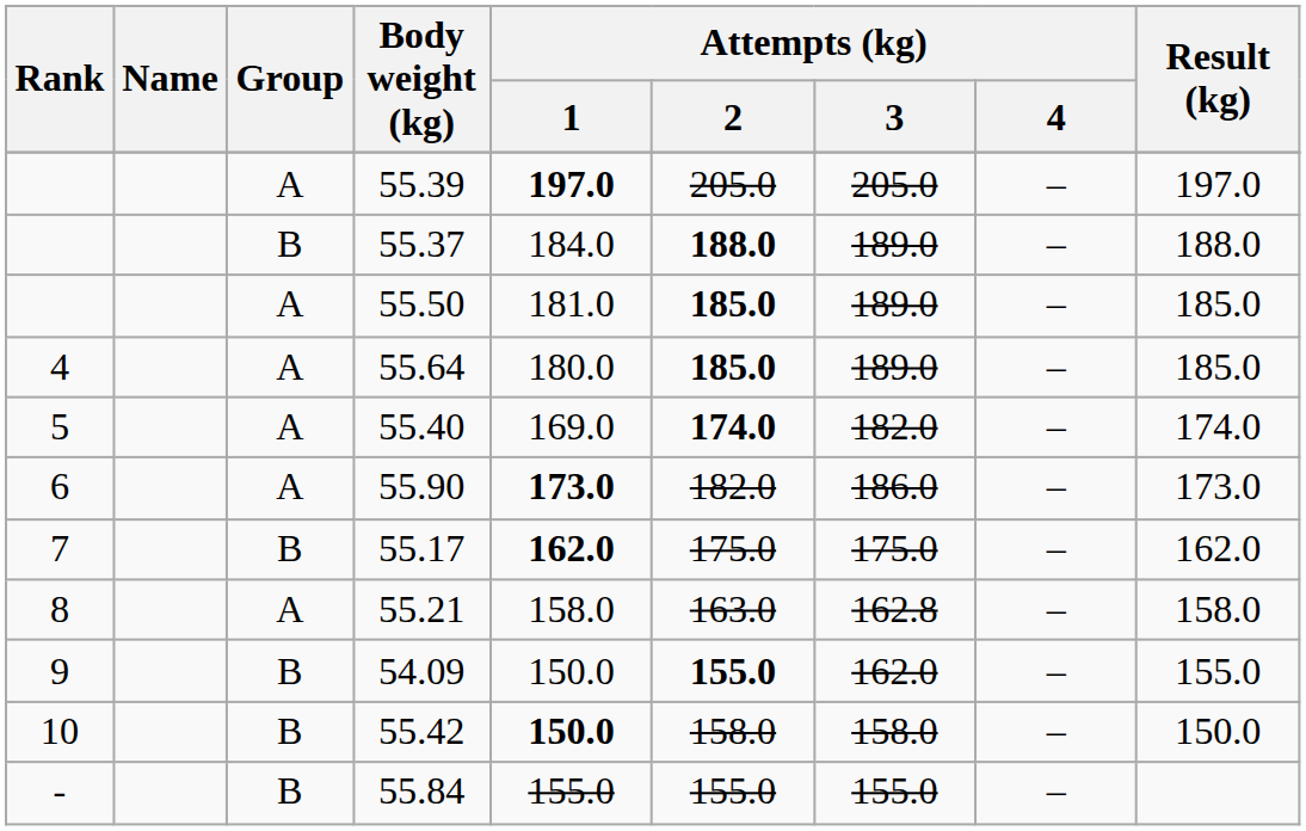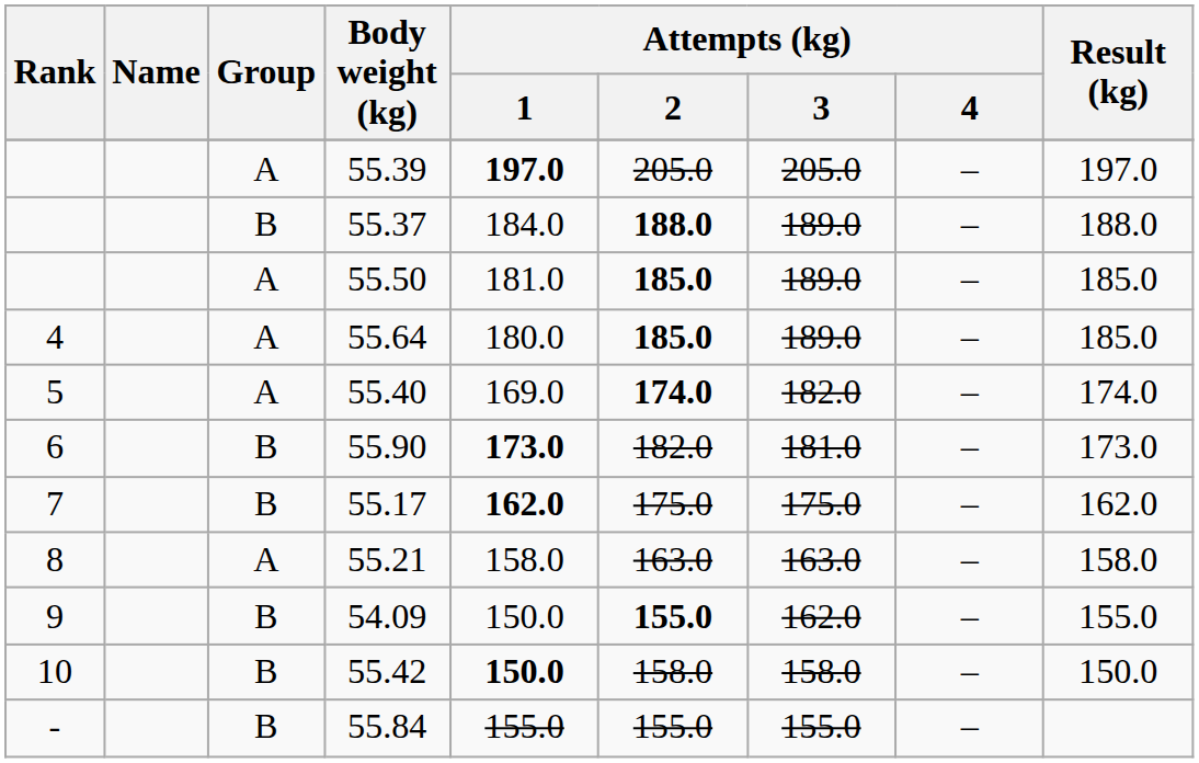55.90 | Group: A -> B
55.90 | Attempts (kg) / 3: 186.0 -> 181.0
55.21 | Attempts (kg) / 3: 162.8 -> 163.0
